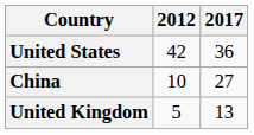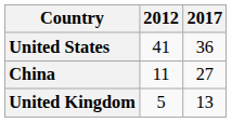United States | 2012: 42 -> 41
China | 2012: 10 -> 11
